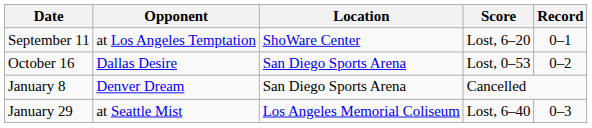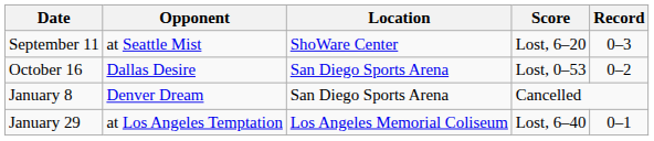September 11 | Opponent: at Los Angeles Temptation -> at Seattle Mist
September 11 | Record: 0–1 -> 0–3
January 29 | Opponent: at Seattle Mist -> at Los Angeles Temptation
January 29 | Record: 0–3 -> 0–1
